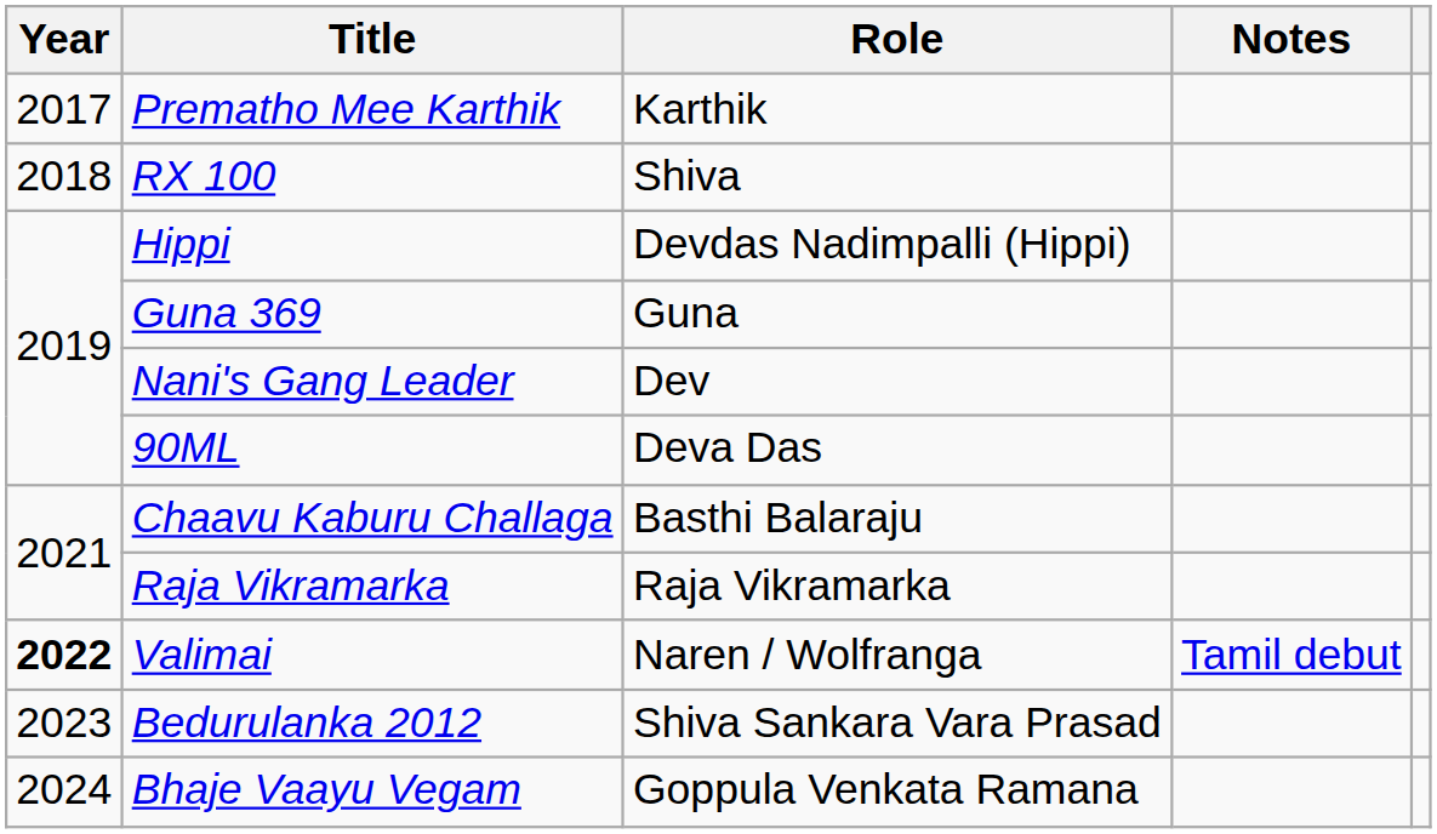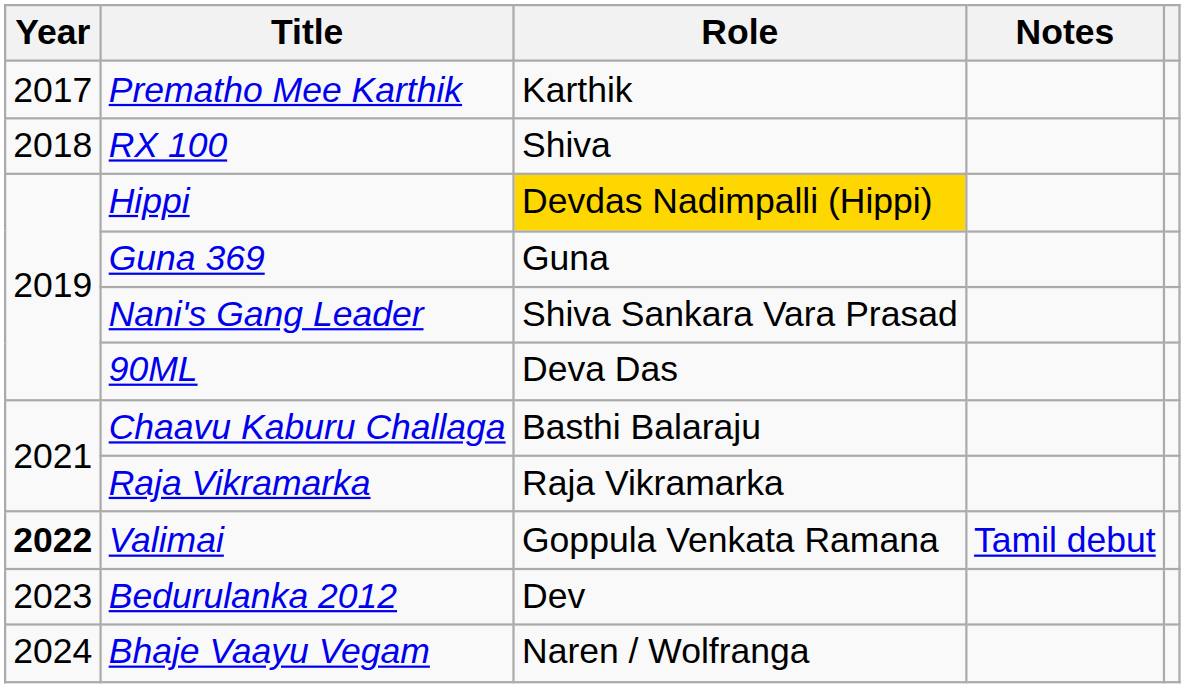Hippi | Role: no background -> gold background
Nani's Gang Leader | Role: Dev -> Shiva Sankara Vara Prasad
Valimai | Role: Naren / Wolfranga -> Goppula Venkata Ramana
Bedurulanka 2012 | Role: Shiva Sankara Vara Prasad -> Dev
Bhaje Vaayu Vegam | Role: Goppula Venkata Ramana -> Naren / Wolfranga
